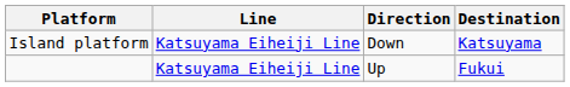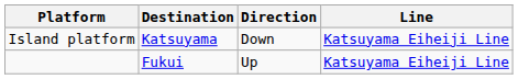columns swapped: Line <-> Destination
